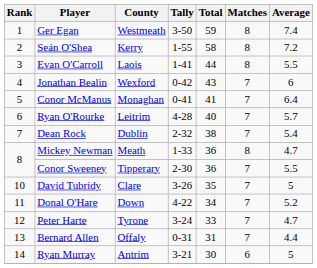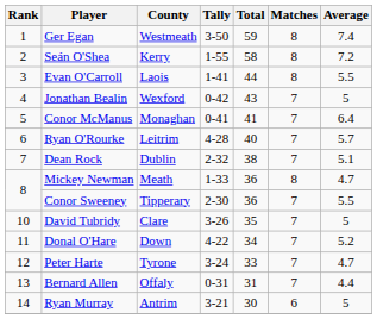Jonathan Bealin | Average: 6 -> 5
Dean Rock | Average: 5.4 -> 5.1
